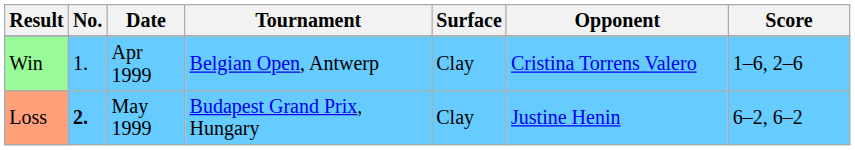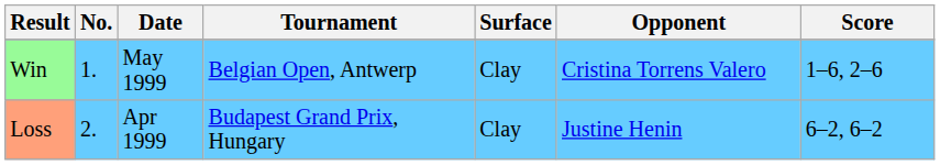Win | Date: Apr 1999 -> May 1999
Loss | No.: bold -> normal
Loss | Date: May 1999 -> Apr 1999
